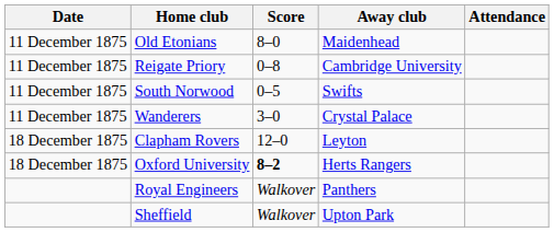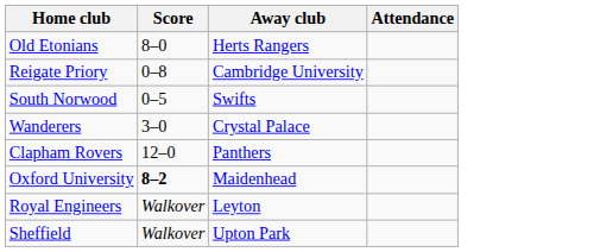- column: Date | 11 December 1875 | 11 December 1875 | 11 December 1875 | 11 December 1875 | 18 December 1875 | 18 December 1875
Old Etonians | Away club: Maidenhead -> Herts Rangers
Clapham Rovers | Away club: Leyton -> Panthers
Oxford University | Away club: Herts Rangers -> Maidenhead
Royal Engineers | Away club: Panthers -> Leyton
